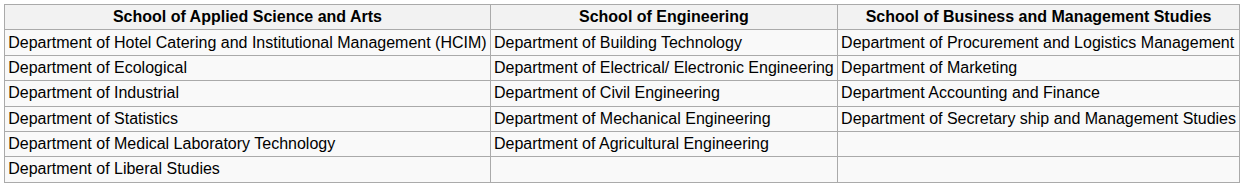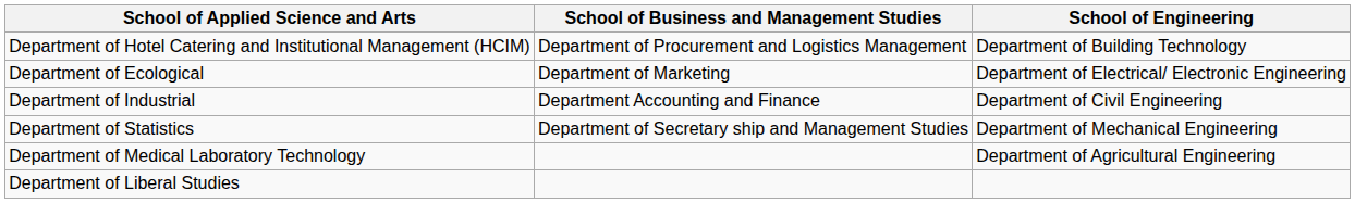columns swapped: School of Engineering <-> School of Business and Management Studies
